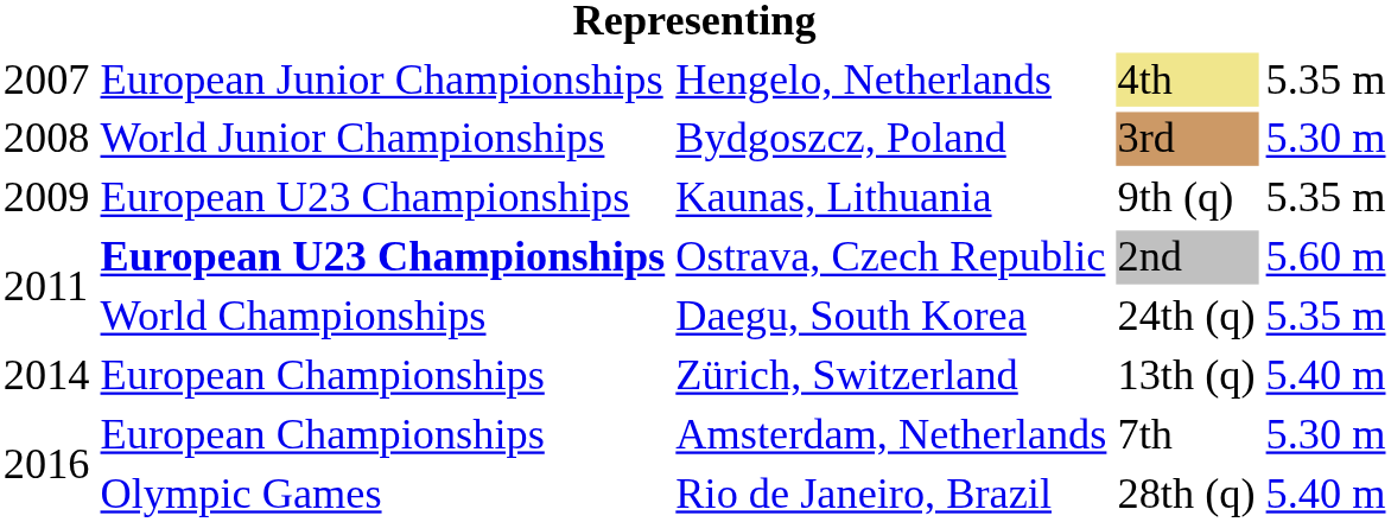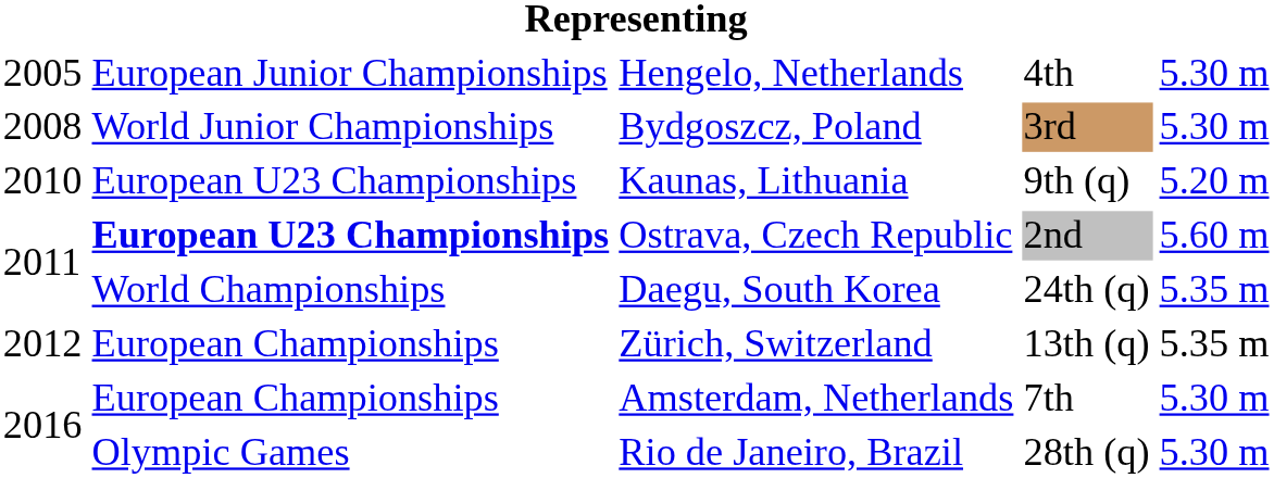Hengelo, Netherlands | column 1: 2007 -> 2005
Hengelo, Netherlands | column 4: khaki background -> no background
Hengelo, Netherlands | column 5: 5.35 m -> 5.30 m
Kaunas, Lithuania | column 1: 2009 -> 2010
Kaunas, Lithuania | column 5: 5.35 m -> 5.20 m
Zürich, Switzerland | column 1: 2014 -> 2012
Zürich, Switzerland | column 5: 5.40 m -> 5.35 m
Rio de Janeiro, Brazil | column 5: 5.40 m -> 5.30 m
